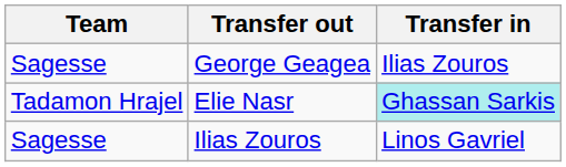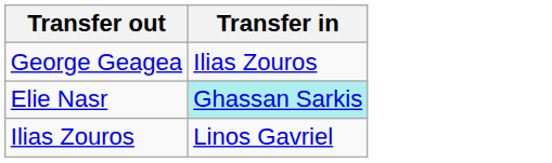- column: Team | Sagesse | Tadamon Hrajel | Sagesse
